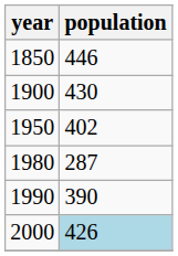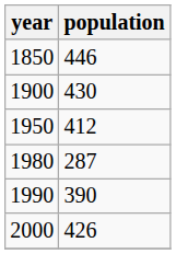1950 | population: 402 -> 412
2000 | population: lightblue background -> no background
